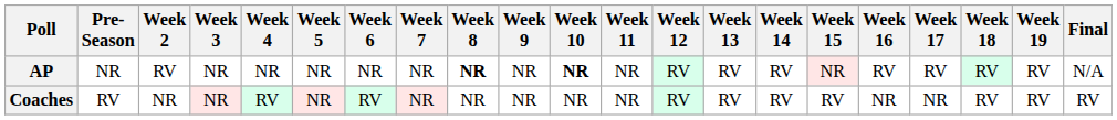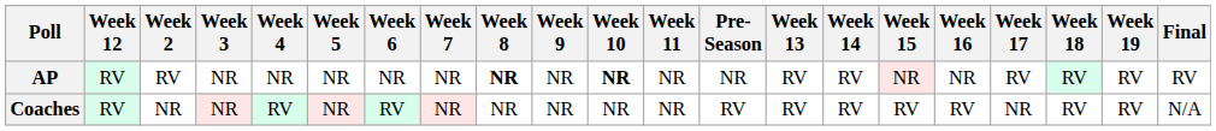columns swapped: Pre- Season <-> Week 12
AP | Week 16: RV -> NR
AP | Final: N/A -> RV
Coaches | Week 16: NR -> RV
Coaches | Final: RV -> N/A
